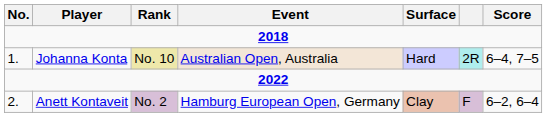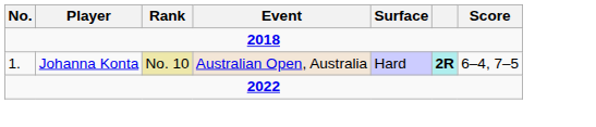Johanna Konta | column 6: normal -> bold
- row: 2. | Anett Kontaveit | No. 2 | Hamburg European Open, Germany | Clay | F | 6–2, 6–4
